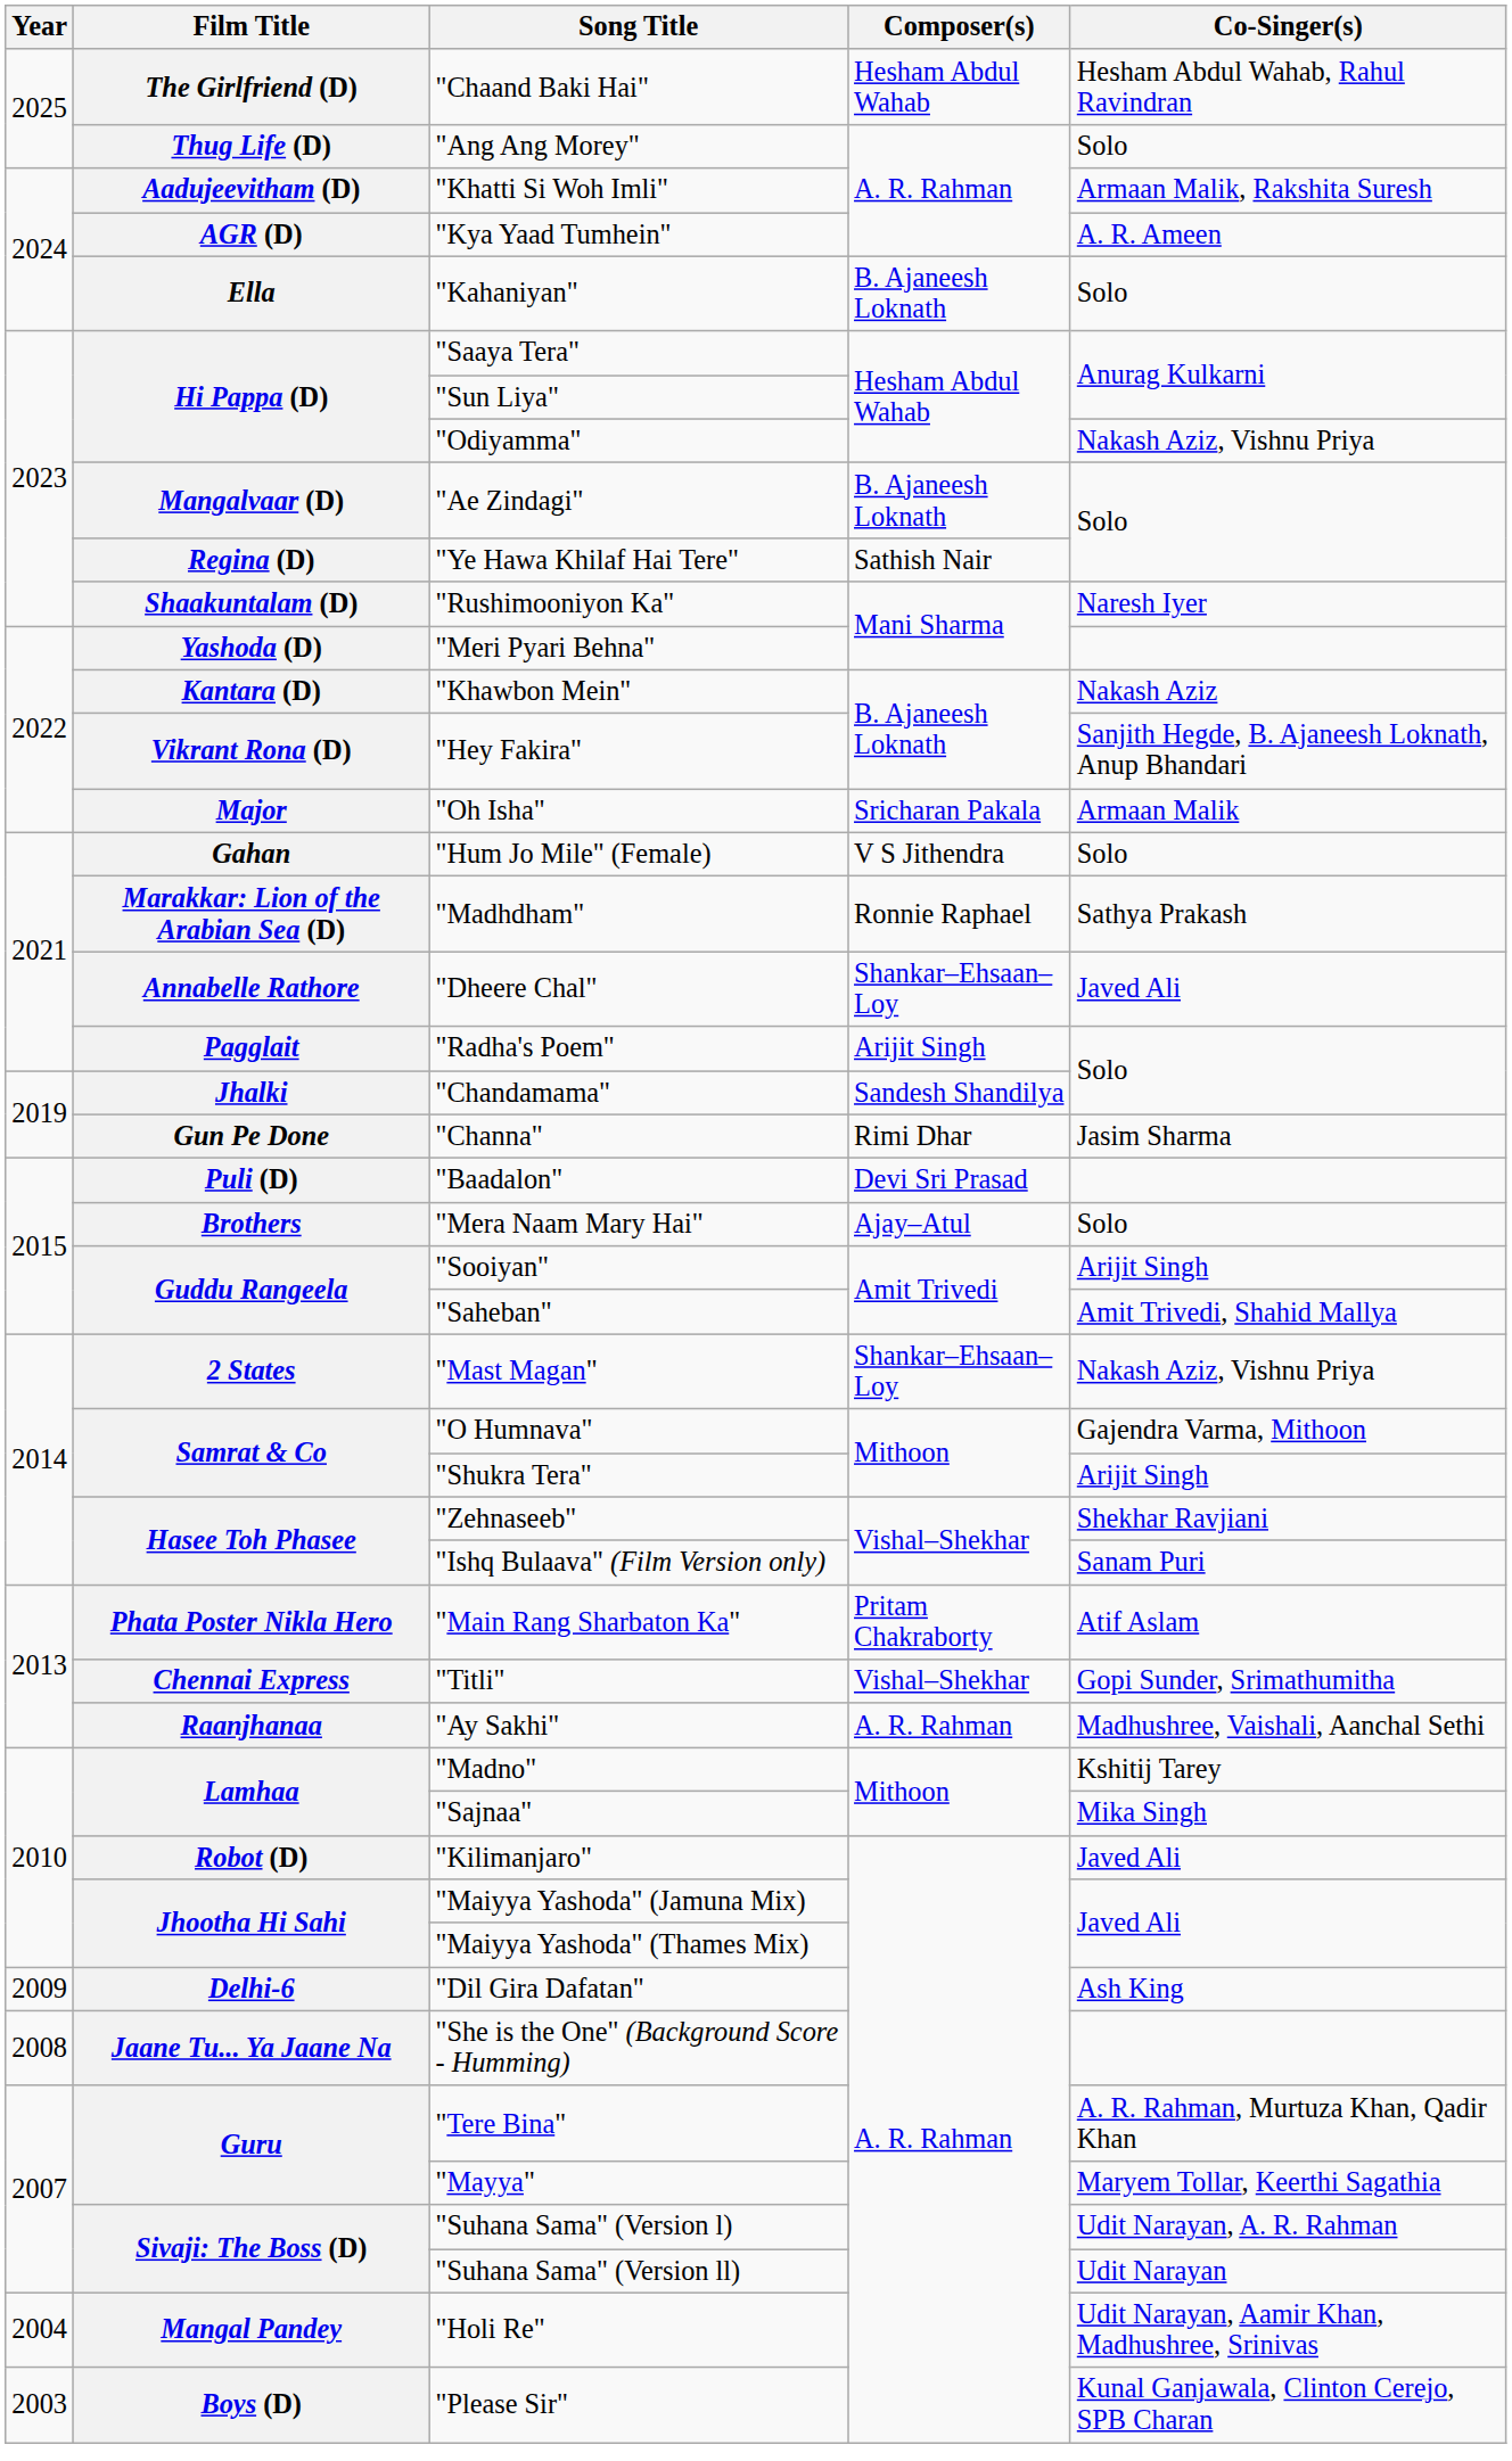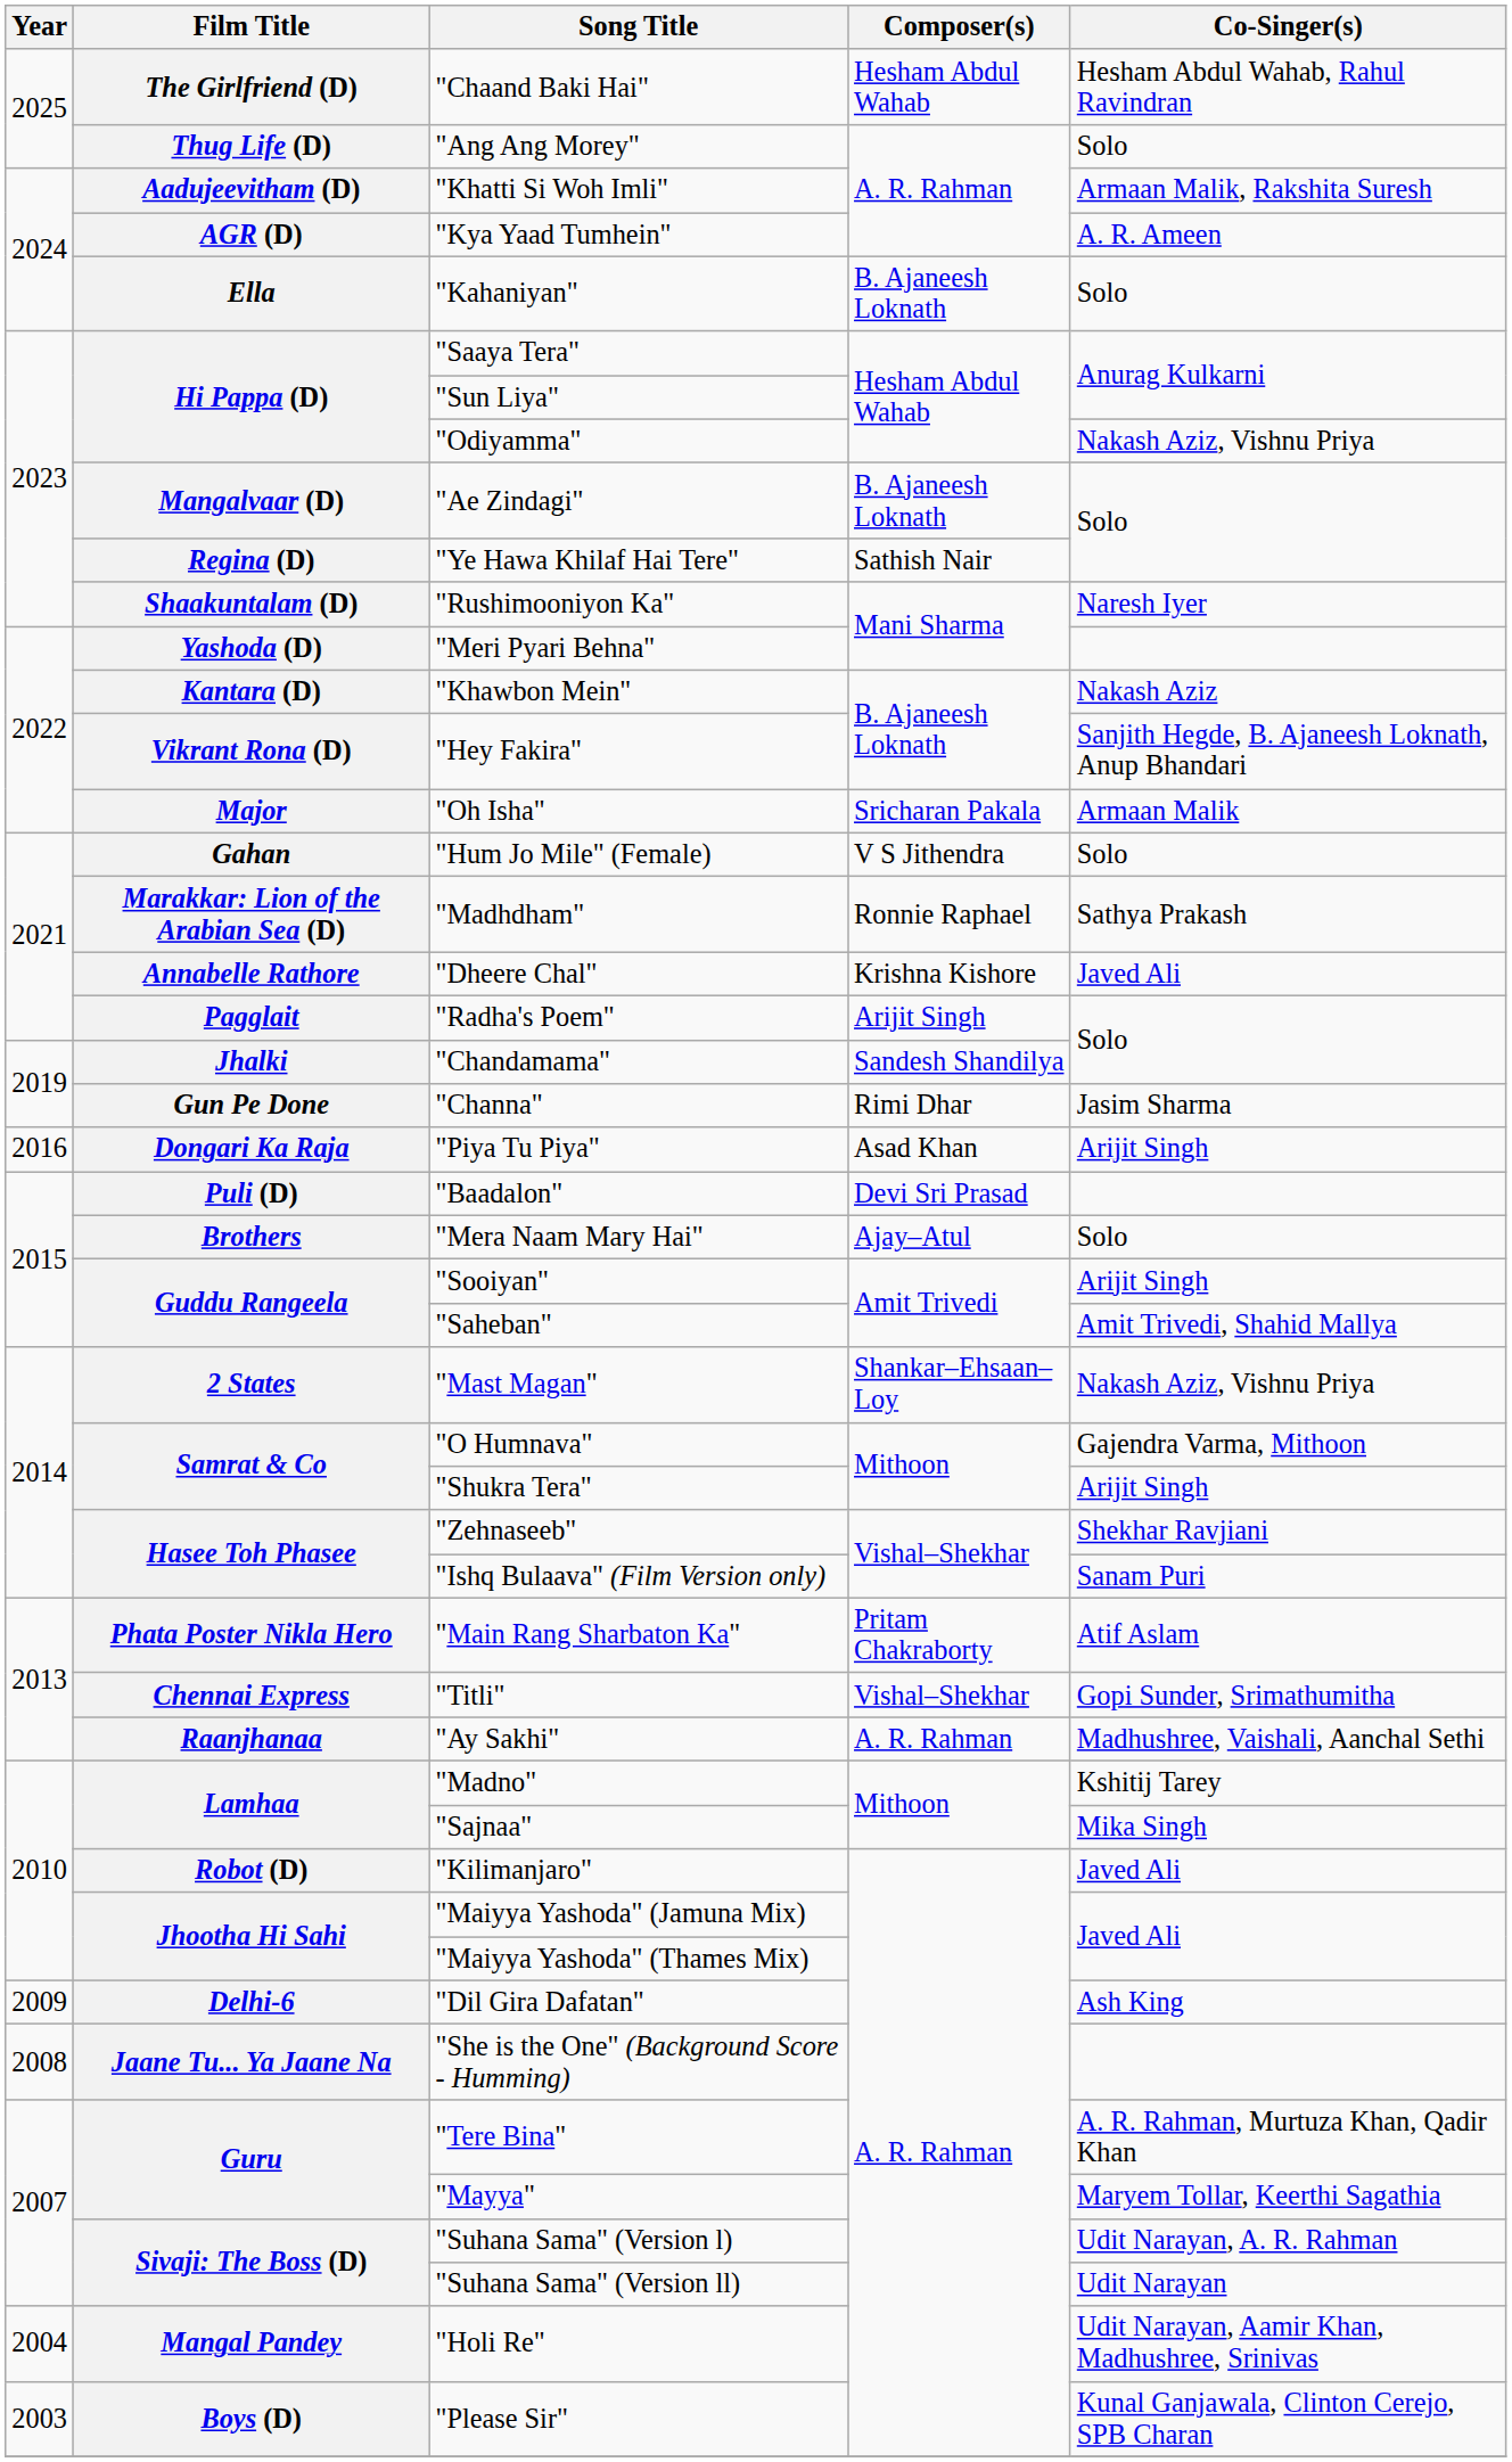"Dheere Chal" | Composer(s): Shankar–Ehsaan–Loy -> Krishna Kishore
+ row: 2016 | Dongari Ka Raja | "Piya Tu Piya" | Asad Khan | Arijit Singh
